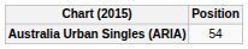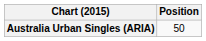Australia Urban Singles (ARIA) | Position: 54 -> 50
